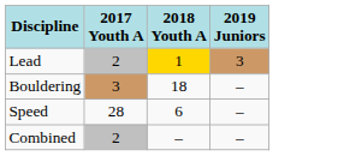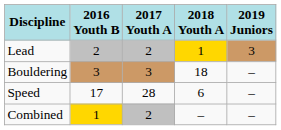+ column: 2016 Youth B | 2 | 3 | 17 | 1
